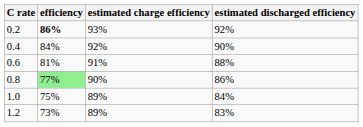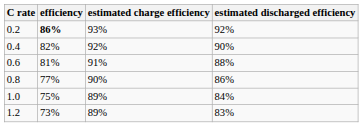0.4 | efficiency: 84% -> 82%
0.8 | efficiency: lightgreen background -> no background
